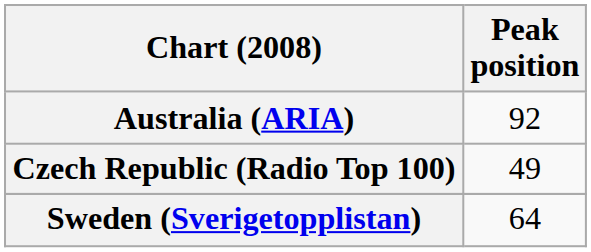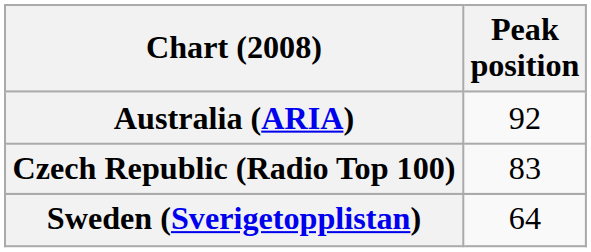Czech Republic (Radio Top 100) | Peak position: 49 -> 83
